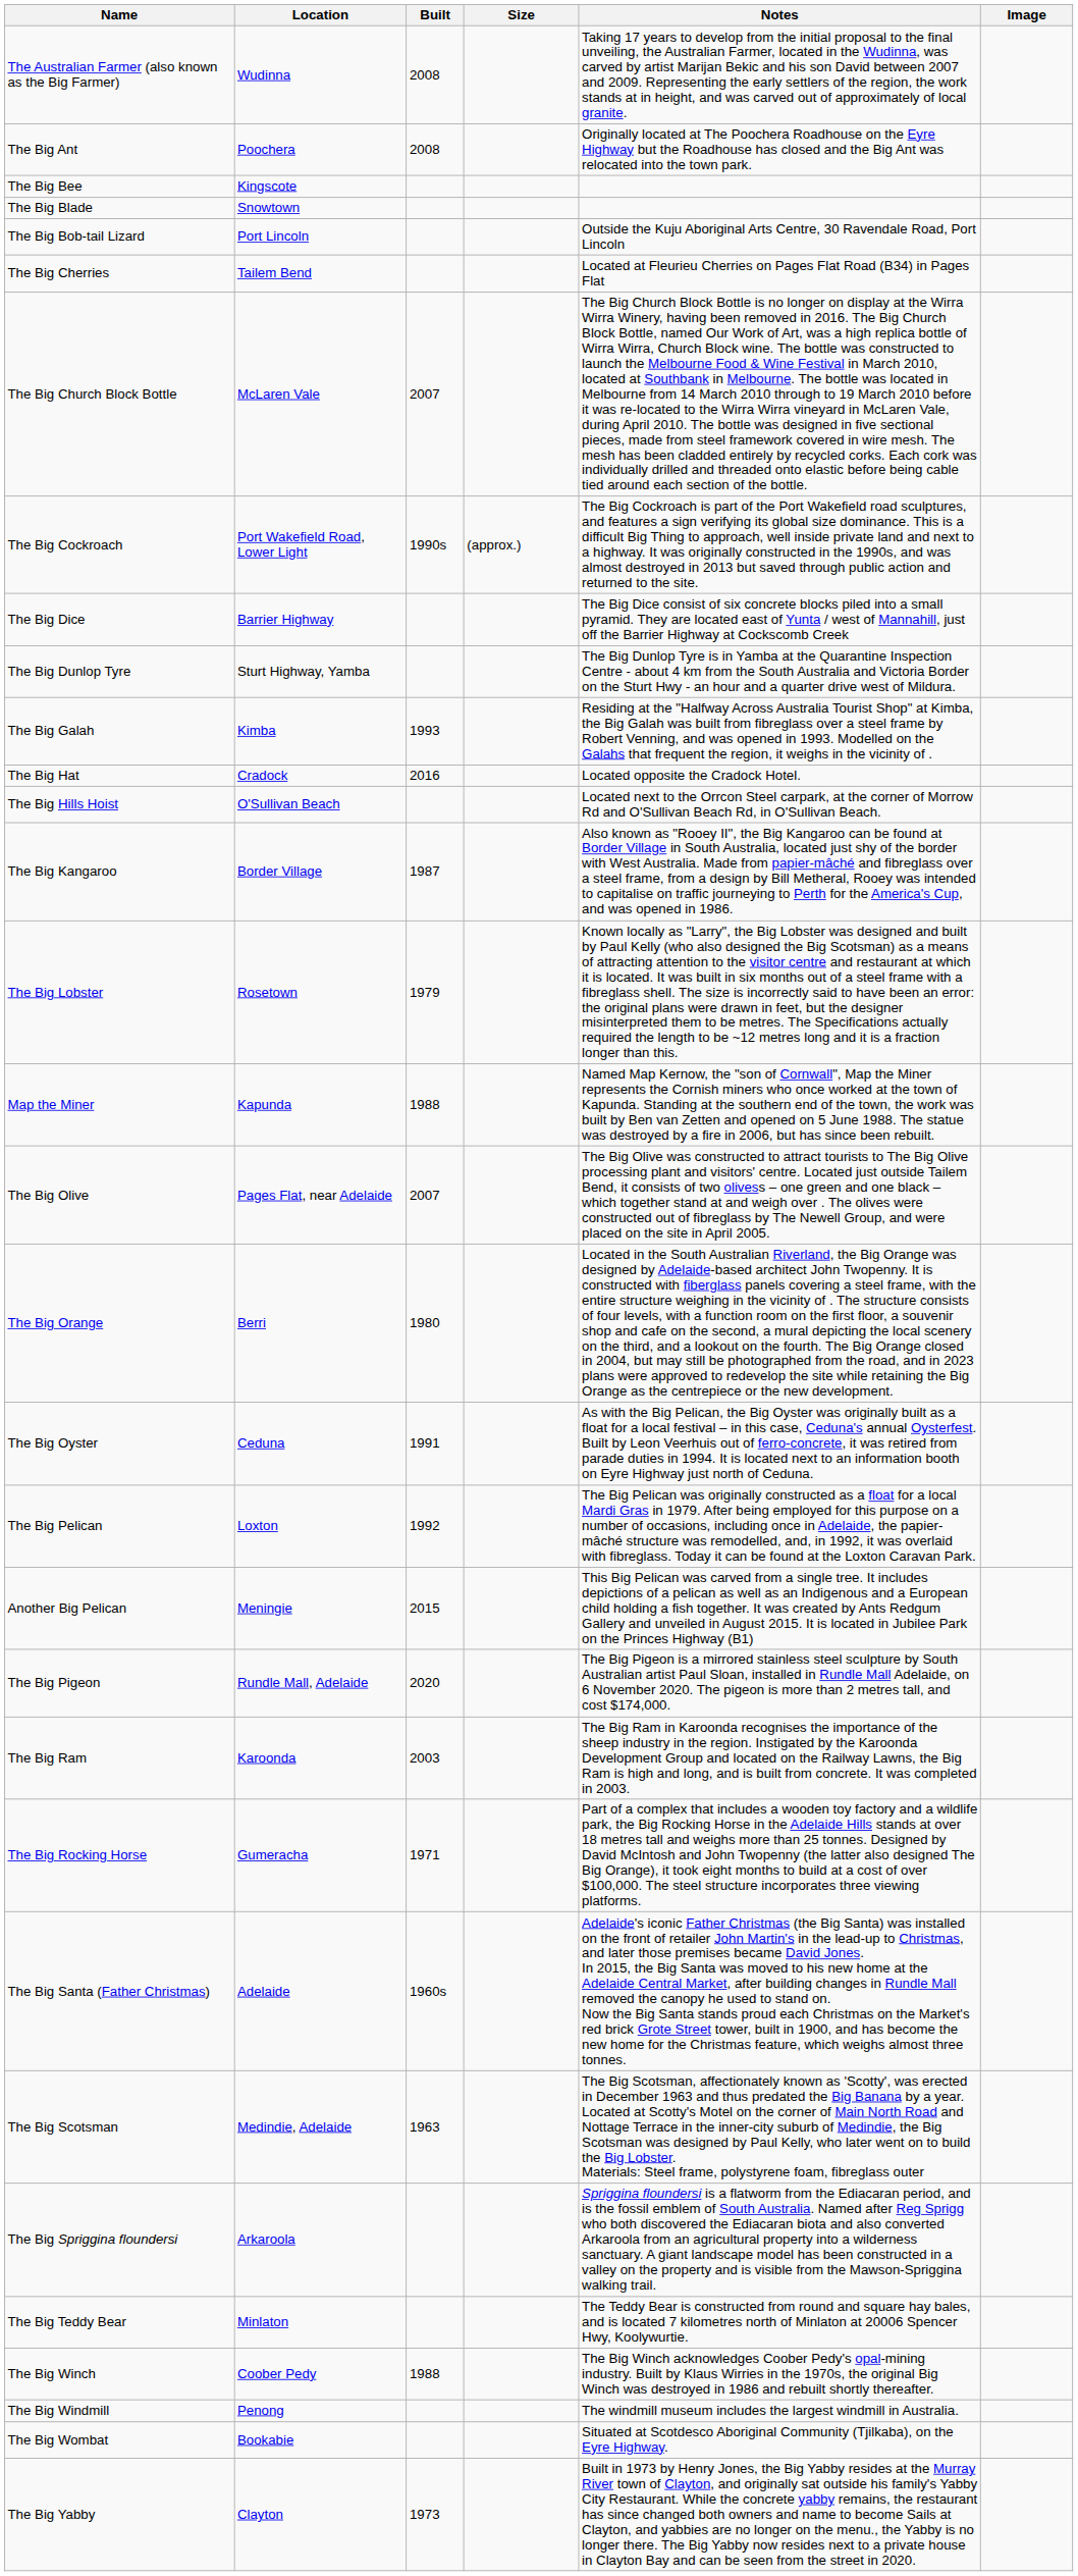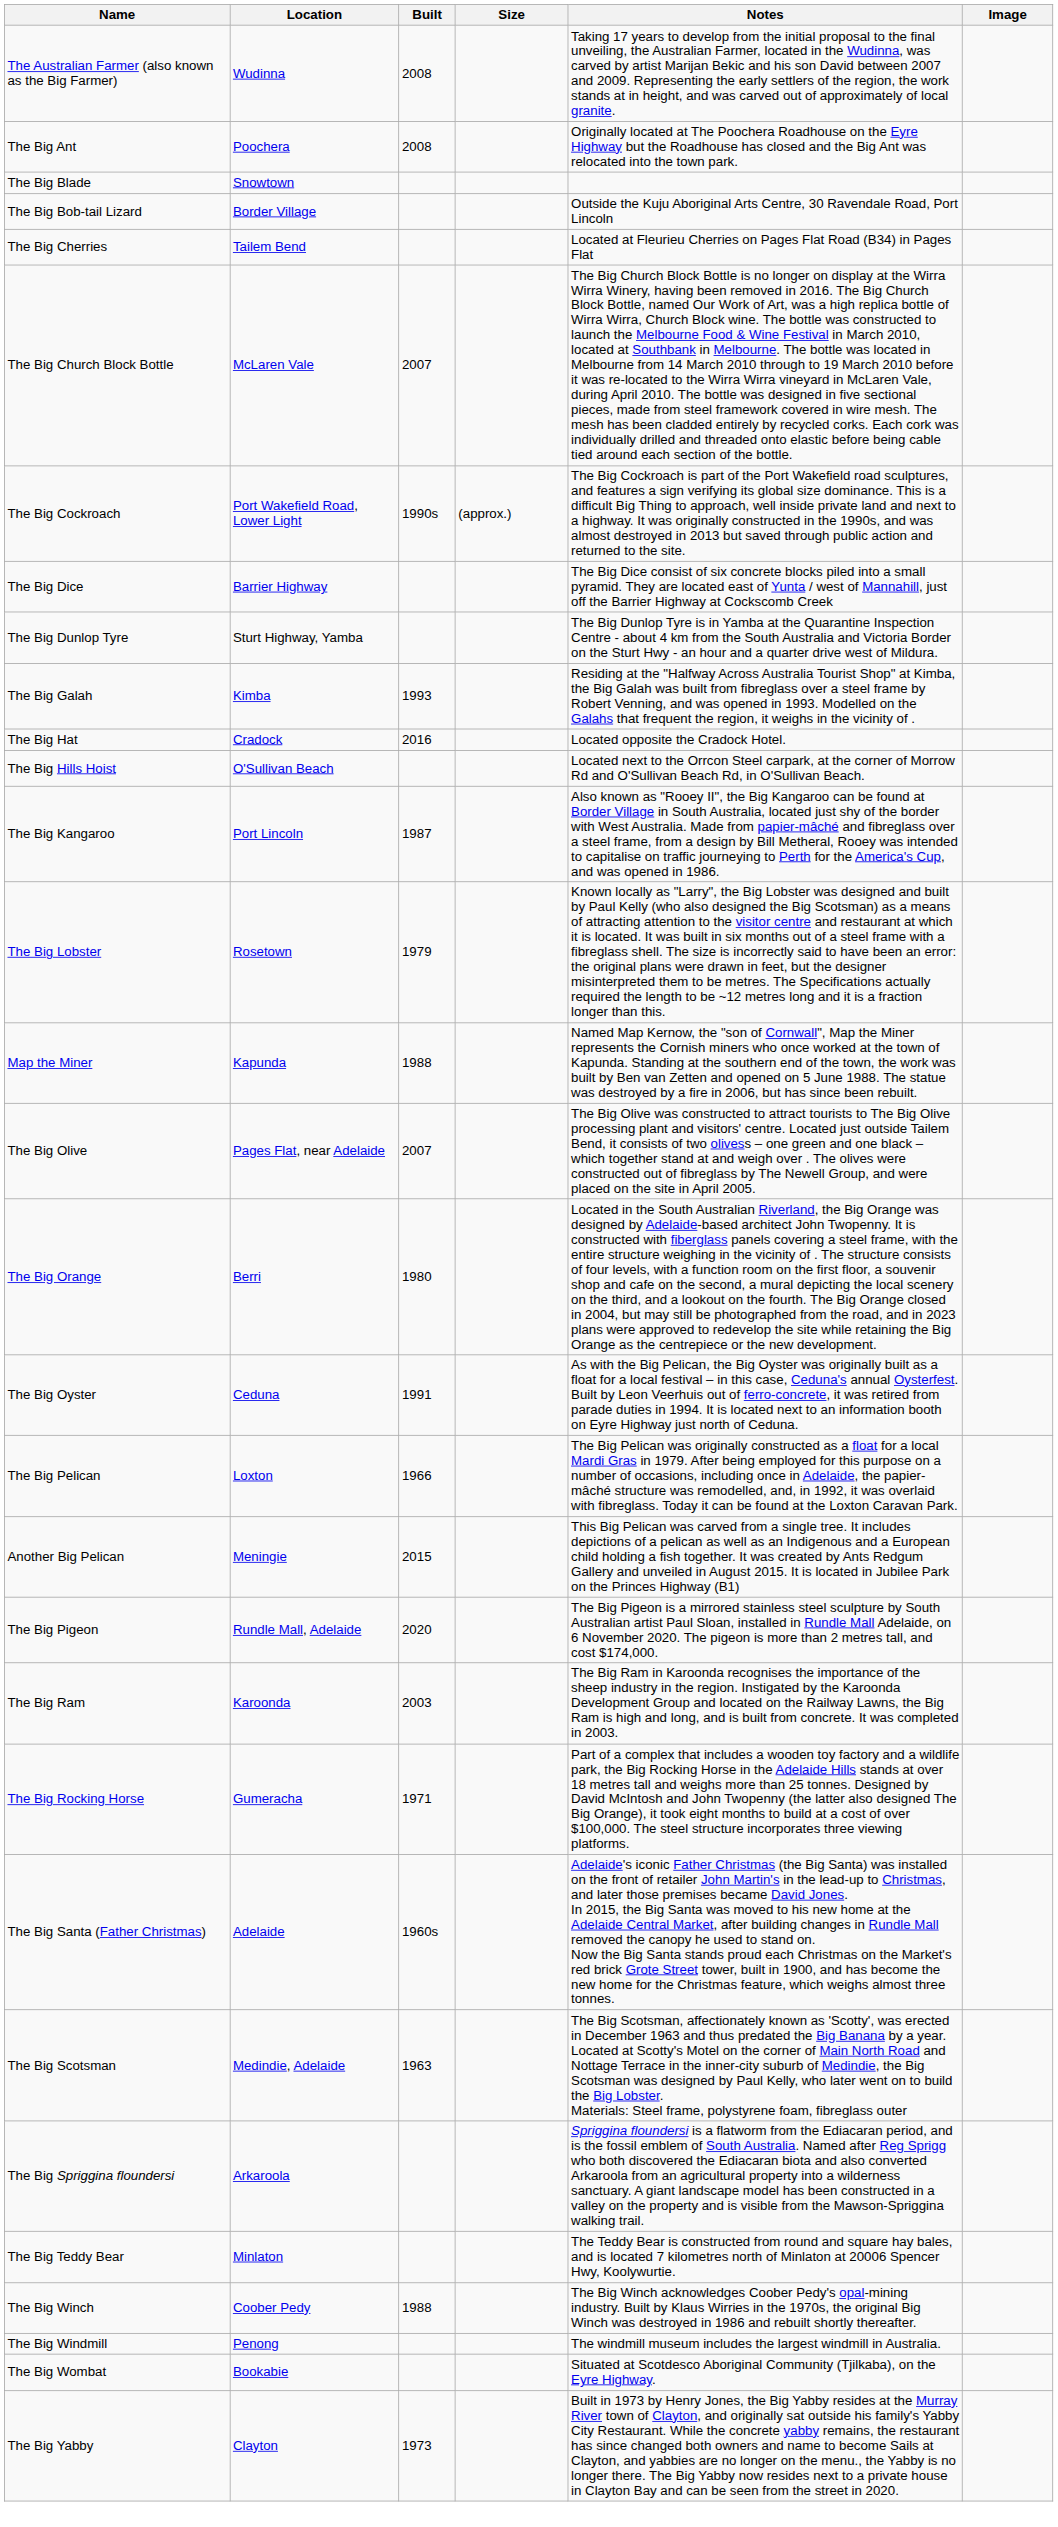- row: The Big Bee | Kingscote
The Big Bob-tail Lizard | Location: Port Lincoln -> Border Village
The Big Kangaroo | Location: Border Village -> Port Lincoln
The Big Pelican | Built: 1992 -> 1966
